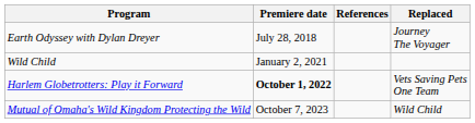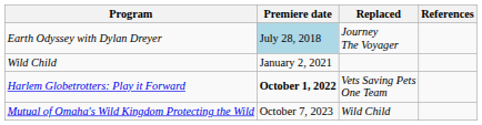columns swapped: Replaced <-> References
Earth Odyssey with Dylan Dreyer | Premiere date: no background -> lightblue background
